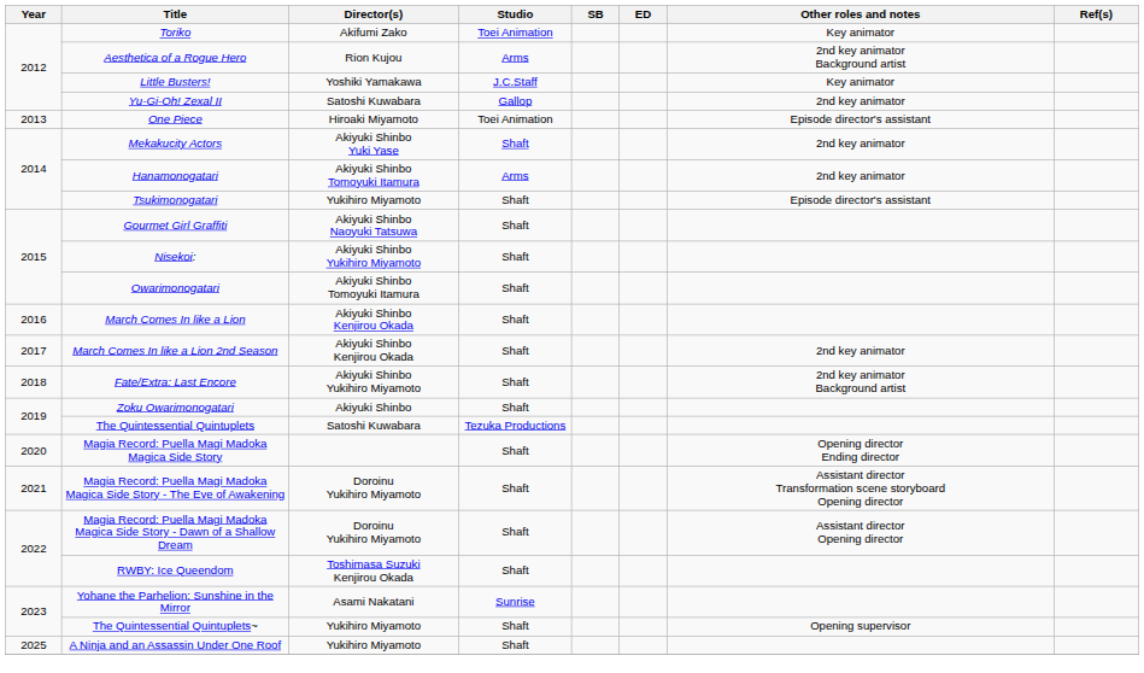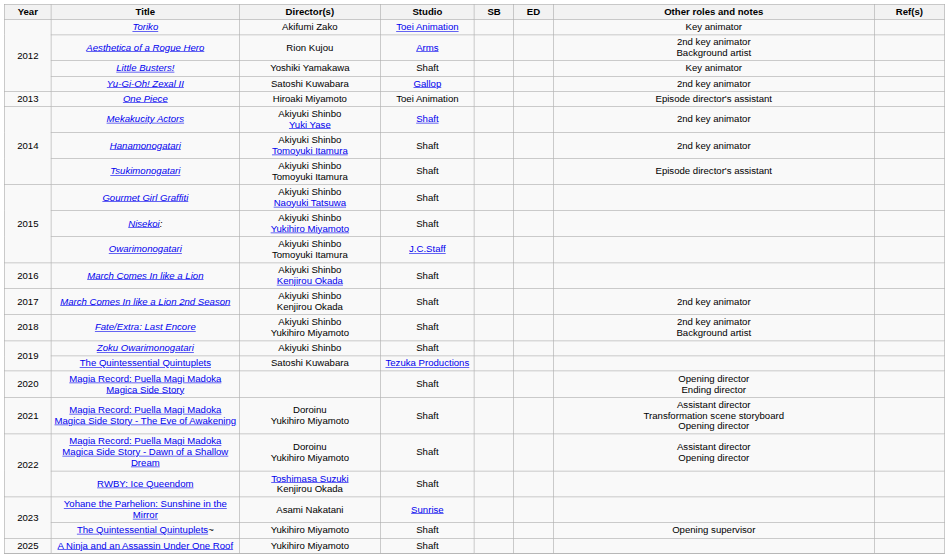Little Busters! | Studio: J.C.Staff -> Shaft
Hanamonogatari | Studio: Arms -> Shaft
Tsukimonogatari | Director(s): Yukihiro Miyamoto -> Akiyuki Shinbo Tomoyuki Itamura
Owarimonogatari | Studio: Shaft -> J.C.Staff
